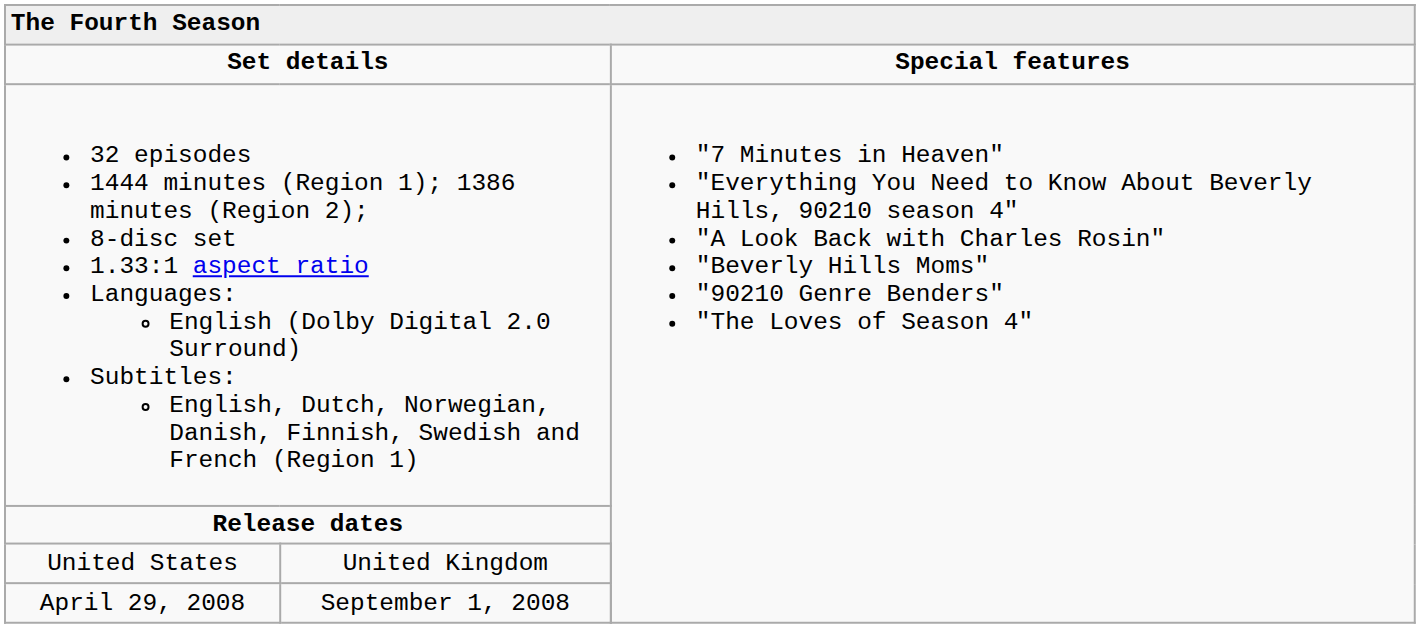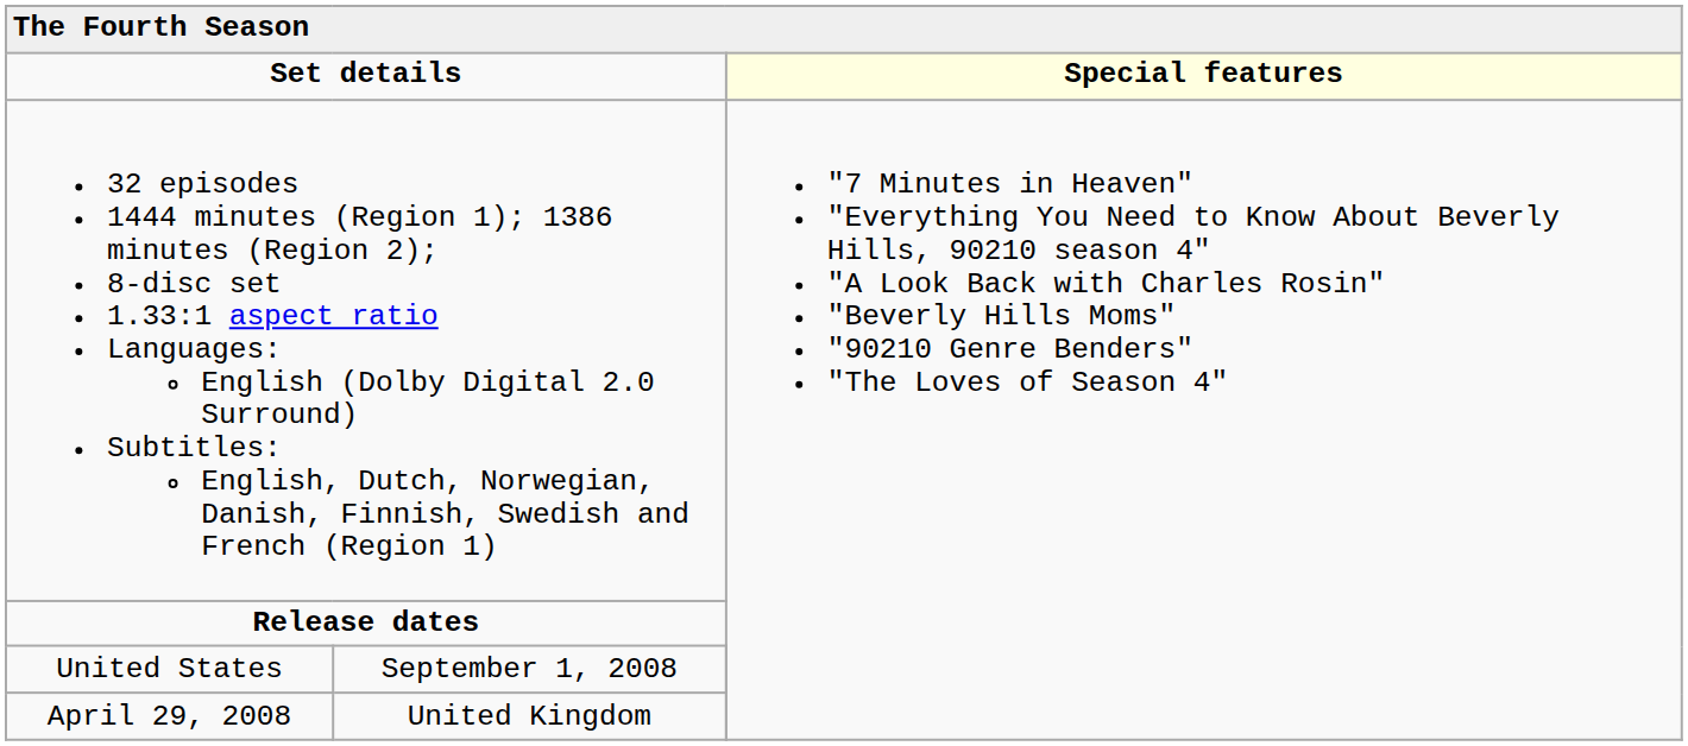Set details | column 4: no background -> lightyellow background
United States | column 2: United Kingdom -> September 1, 2008
April 29, 2008 | column 2: September 1, 2008 -> United Kingdom
